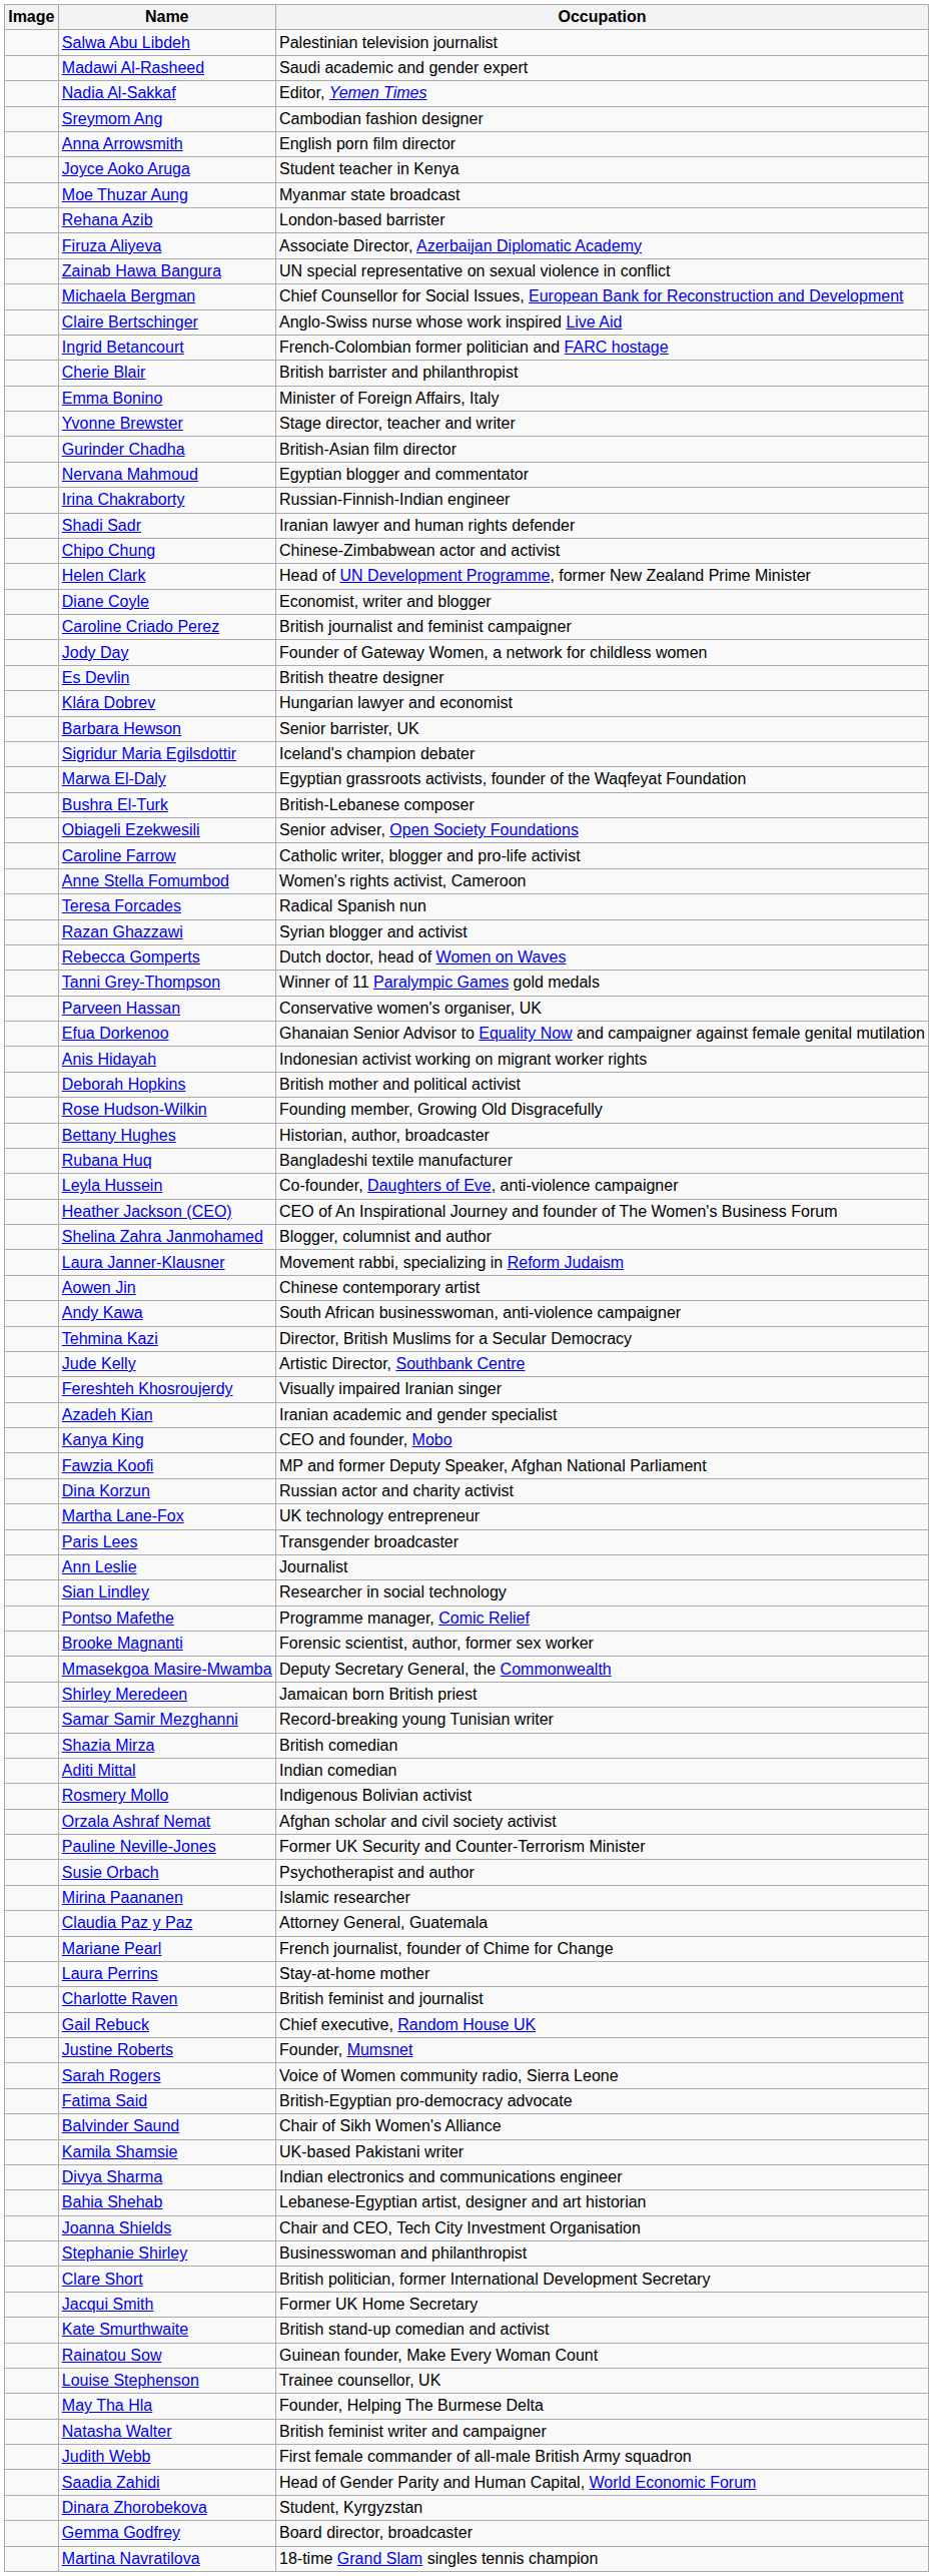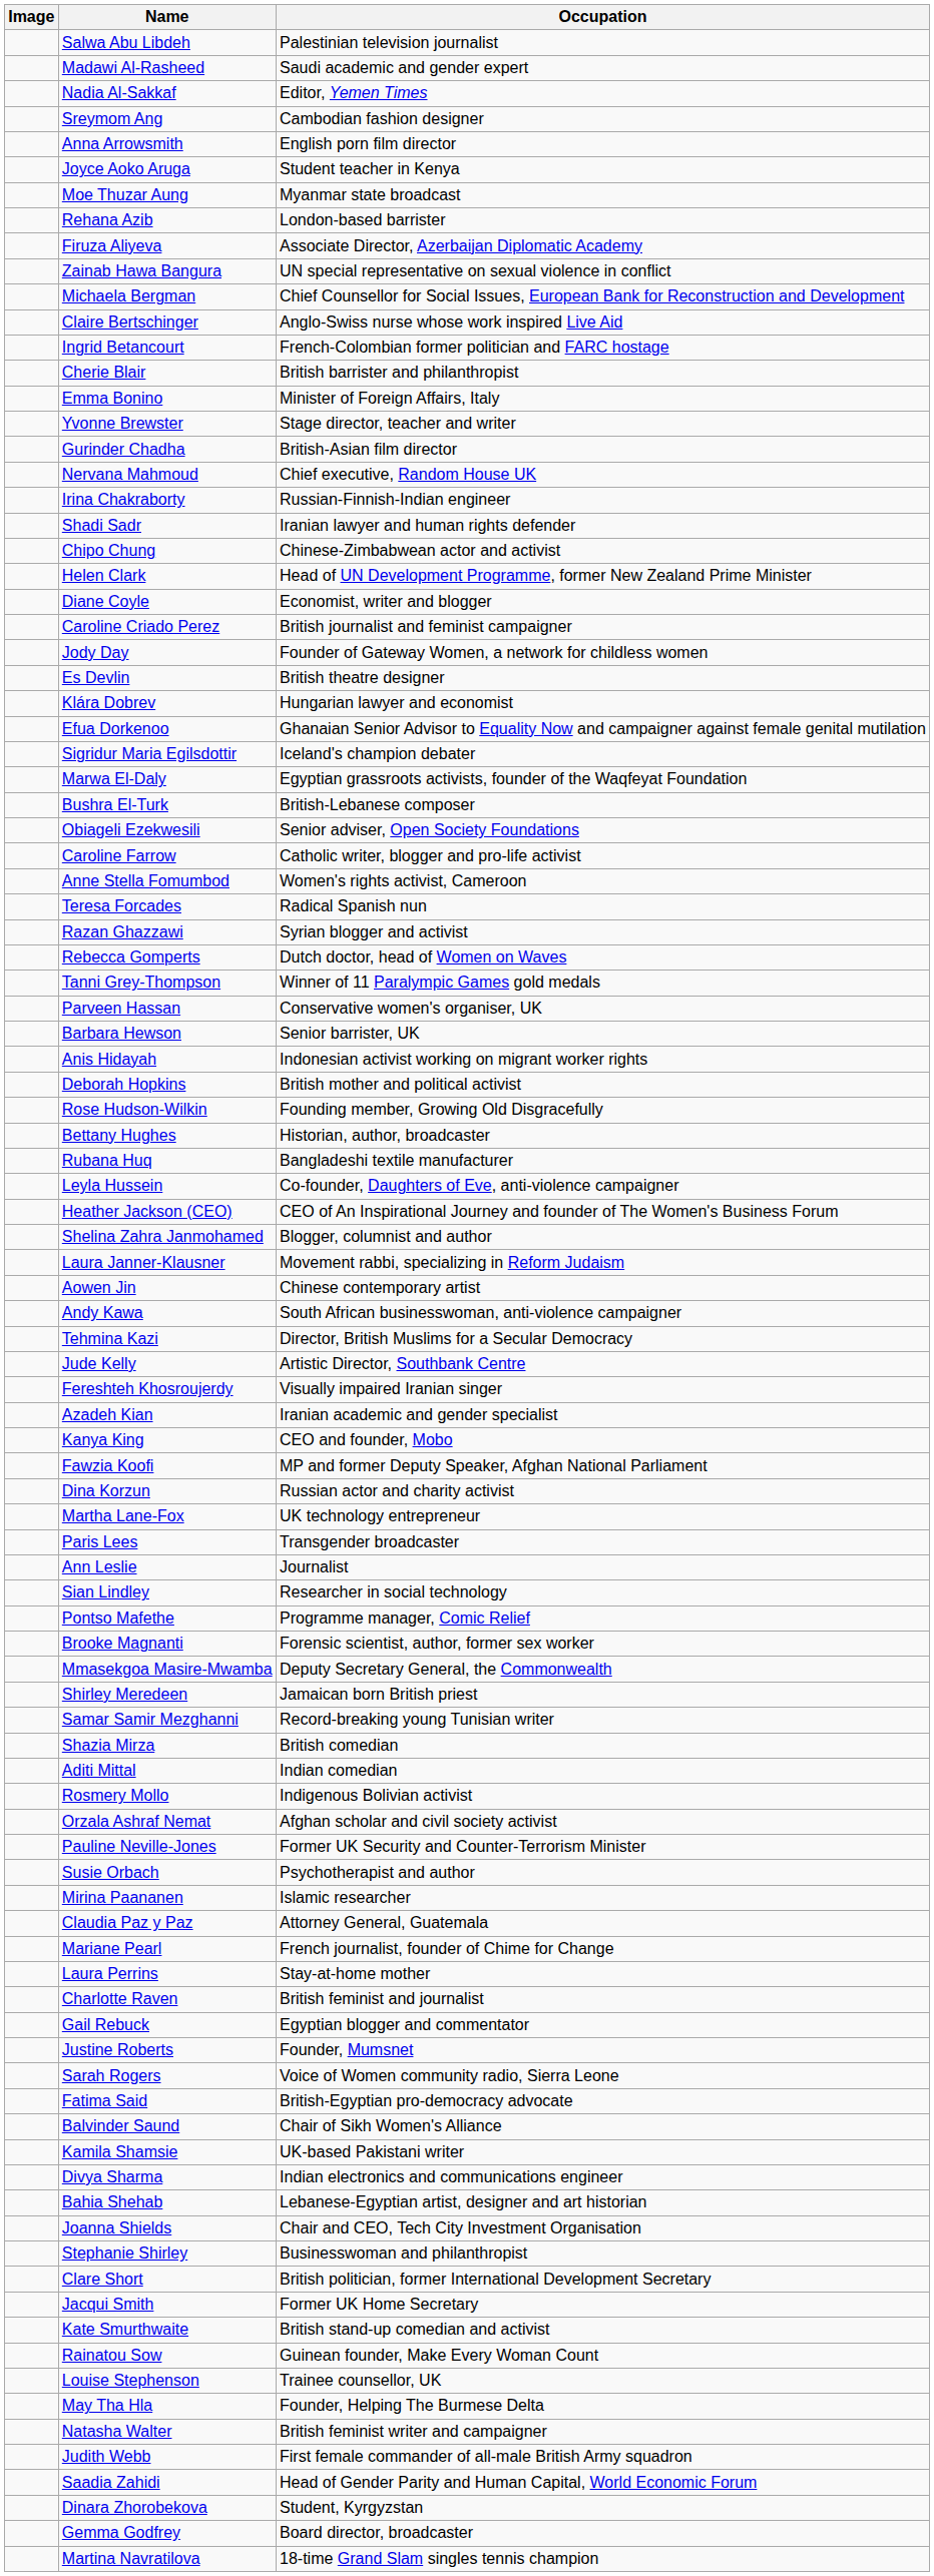Nervana Mahmoud | Occupation: Egyptian blogger and commentator -> Chief executive, Random House UK
rows swapped: Efua Dorkenoo <-> Barbara Hewson
Gail Rebuck | Occupation: Chief executive, Random House UK -> Egyptian blogger and commentator
